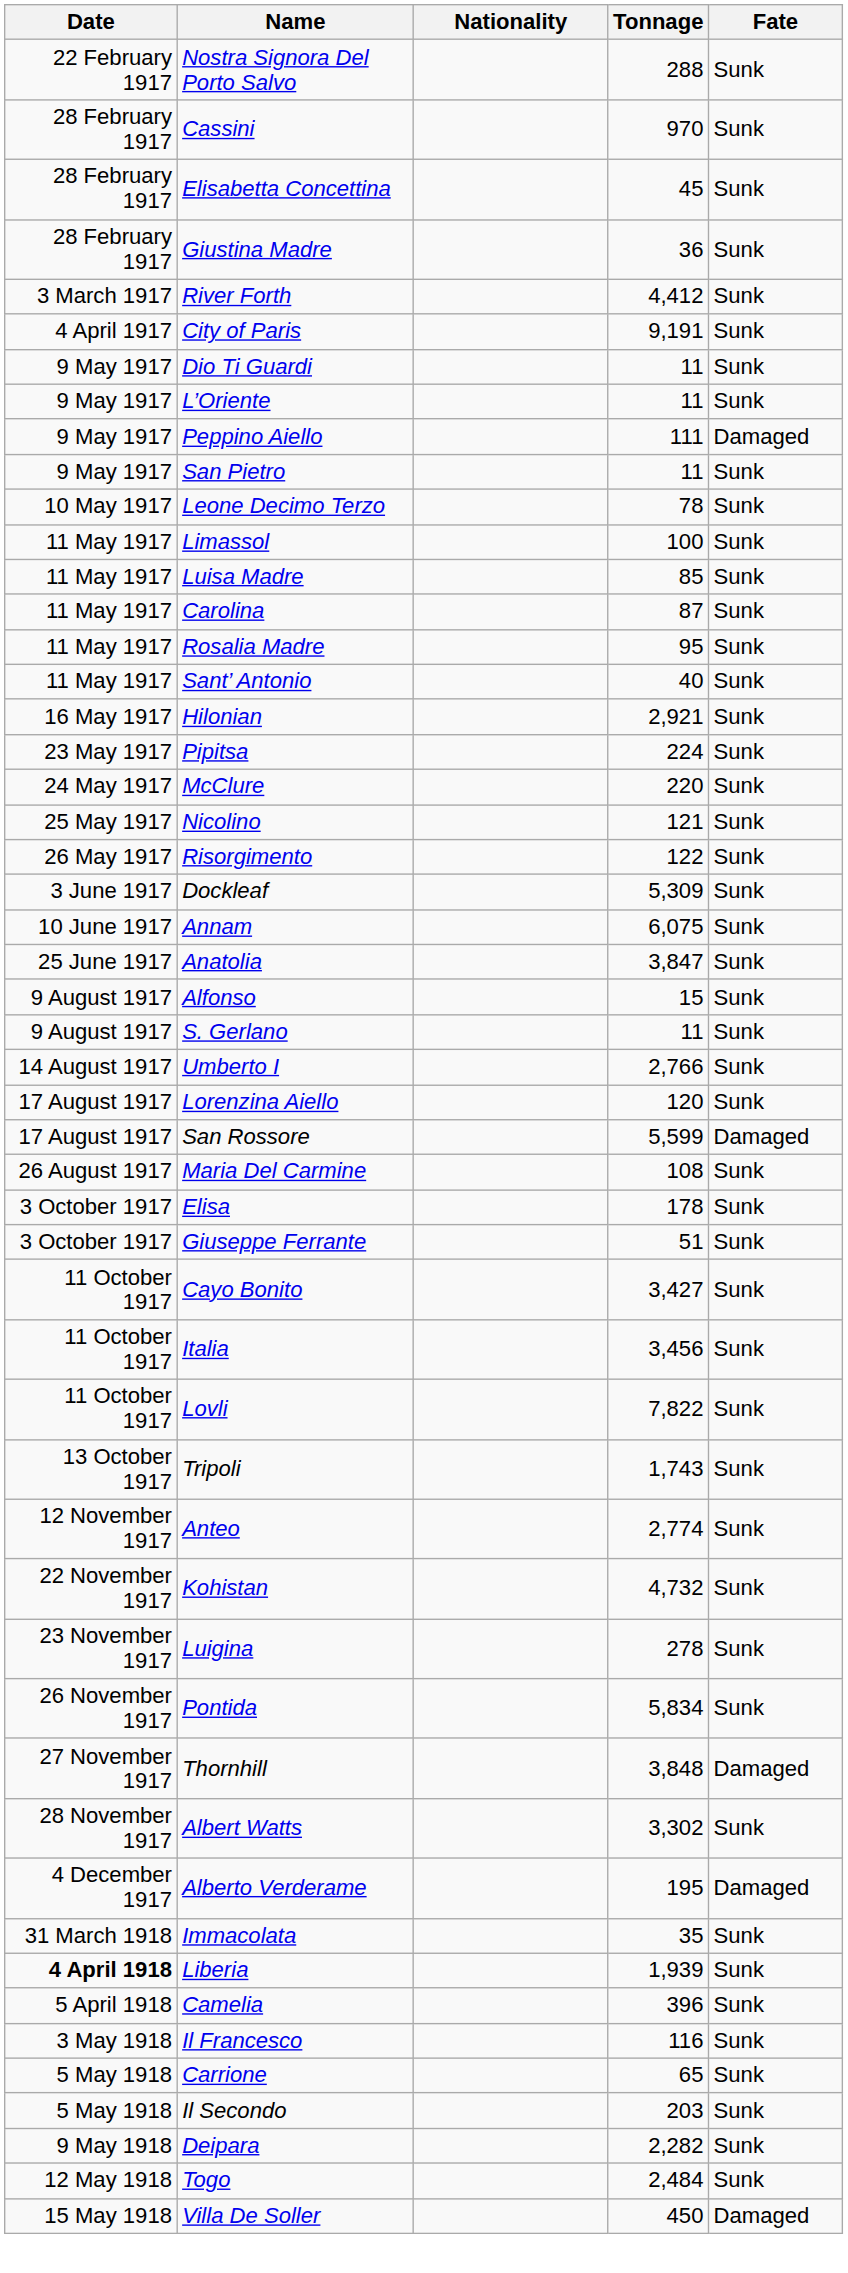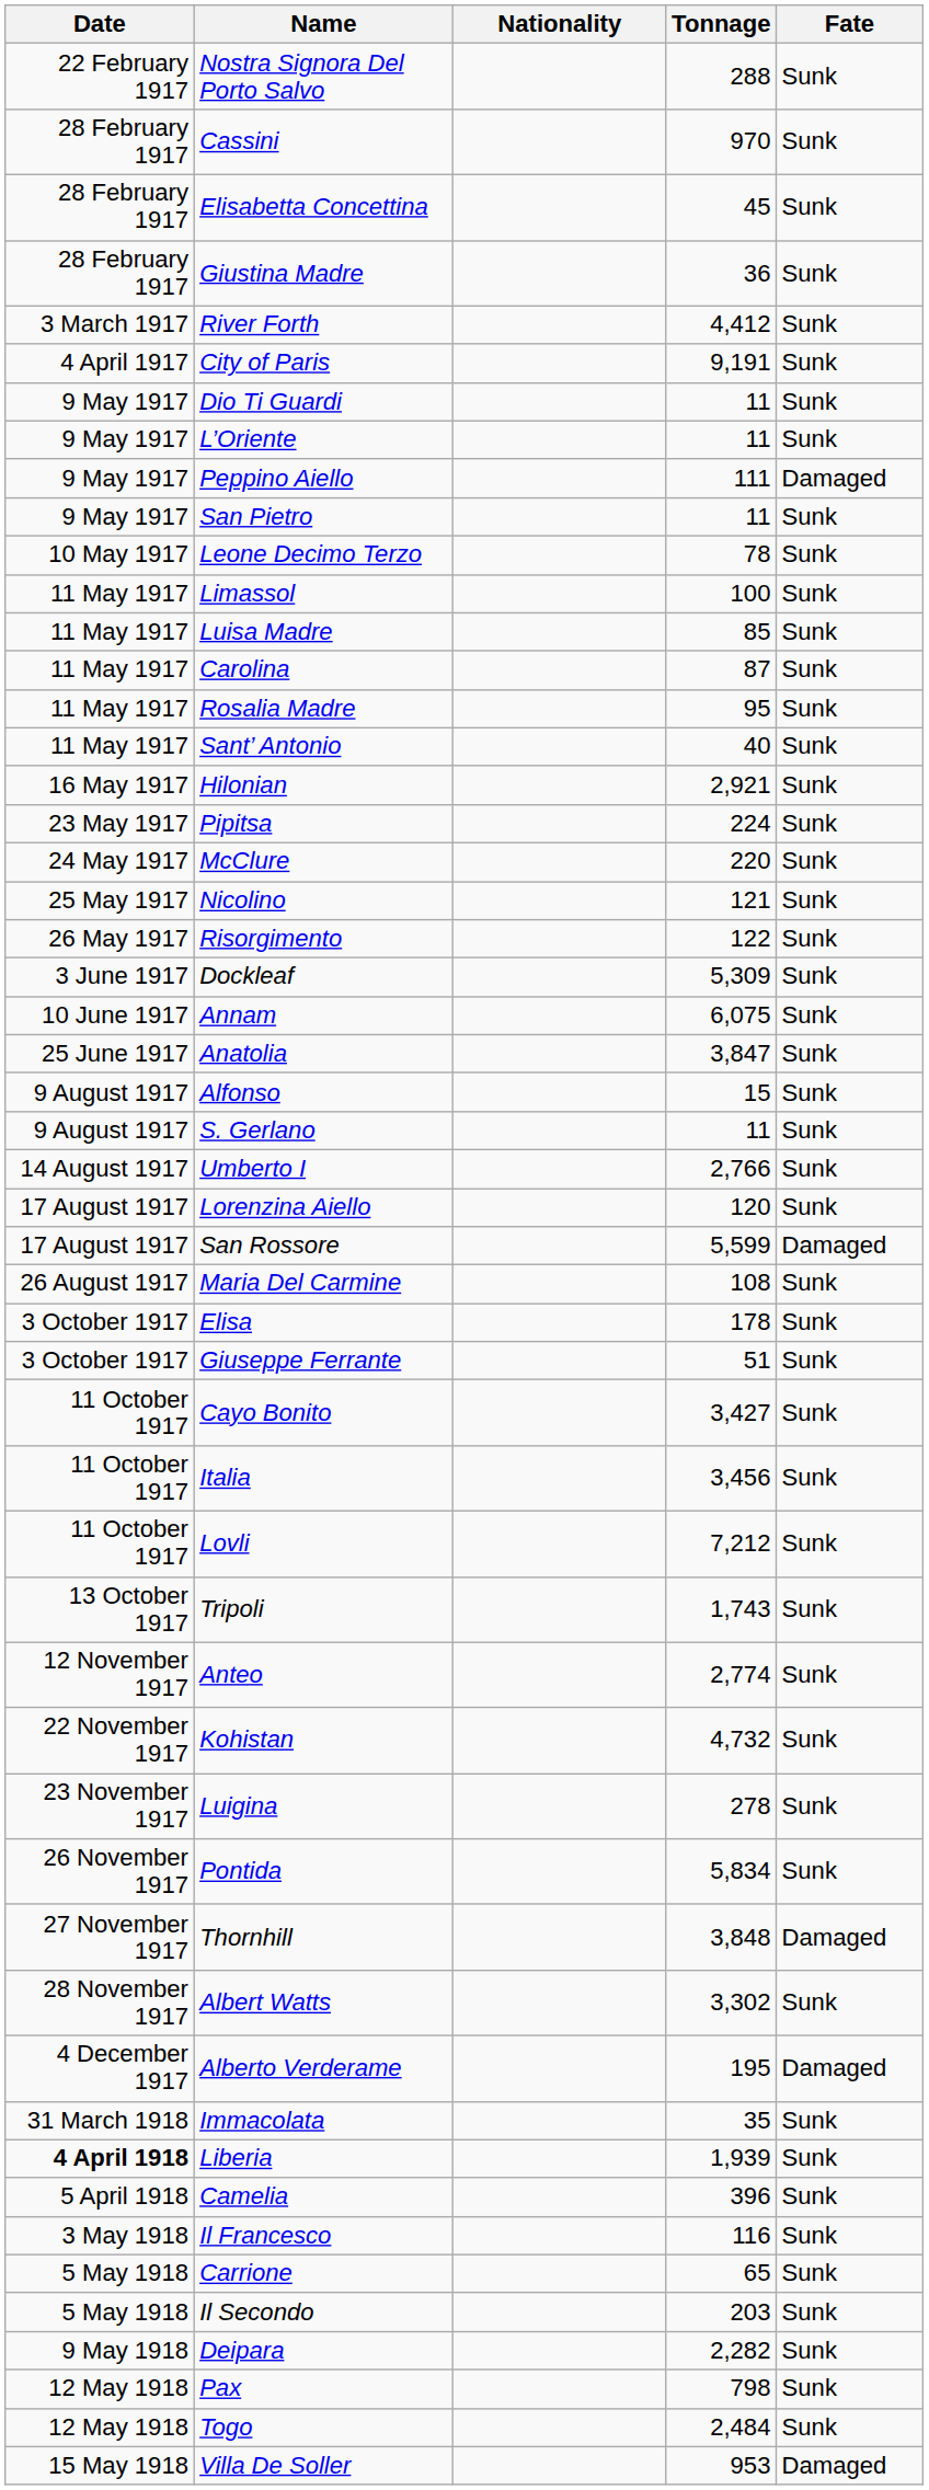Lovli | Tonnage: 7,822 -> 7,212
+ row: 12 May 1918 | Pax | 798 | Sunk
Villa De Soller | Tonnage: 450 -> 953
